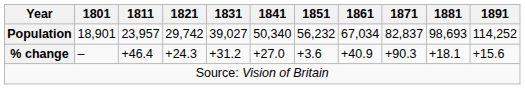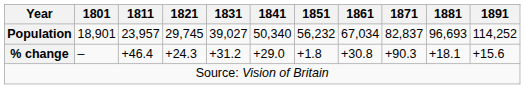Population | 1821: 29,742 -> 29,745
Population | 1881: 98,693 -> 96,693
% change | 1841: +27.0 -> +29.0
% change | 1851: +3.6 -> +1.8
% change | 1861: +40.9 -> +30.8
